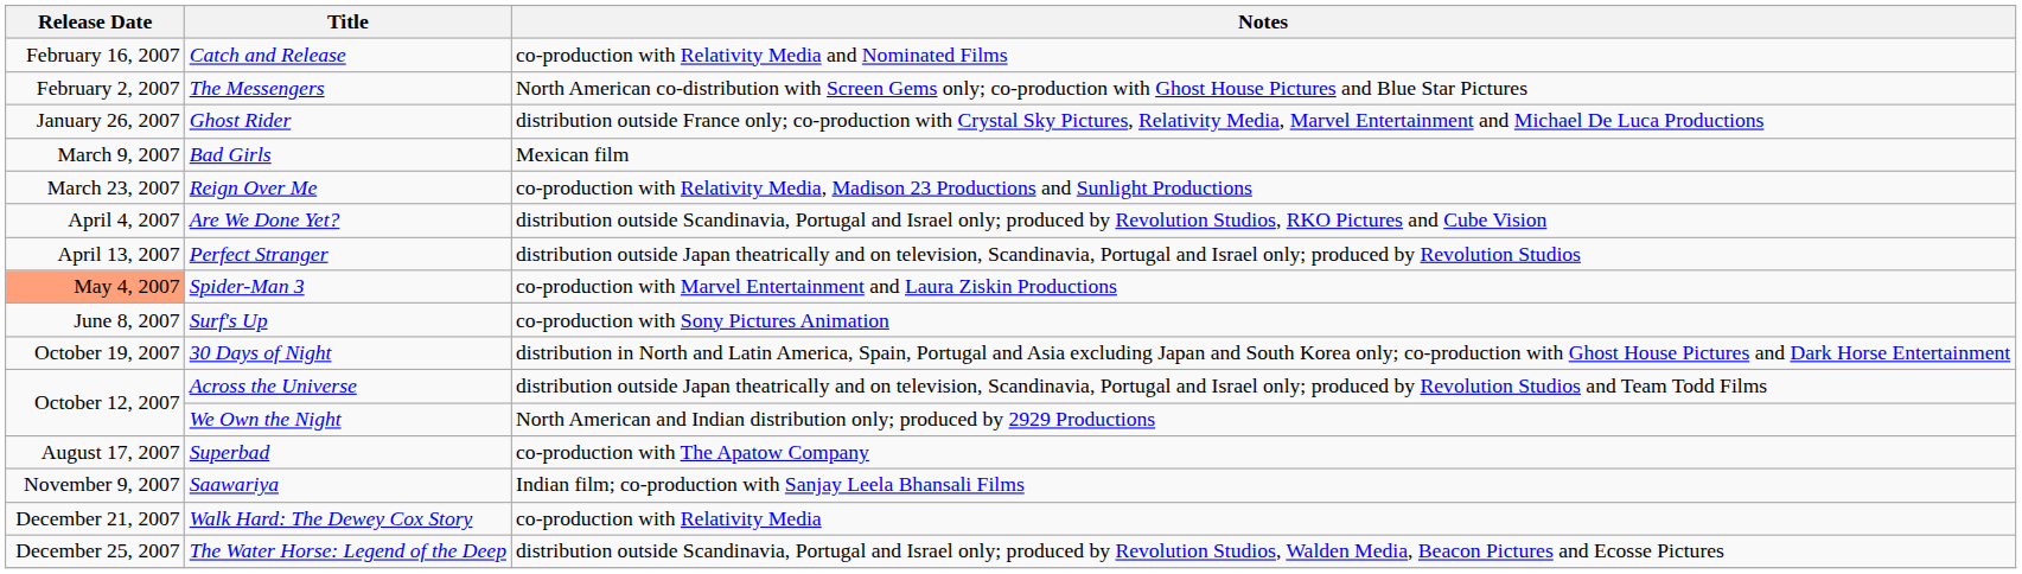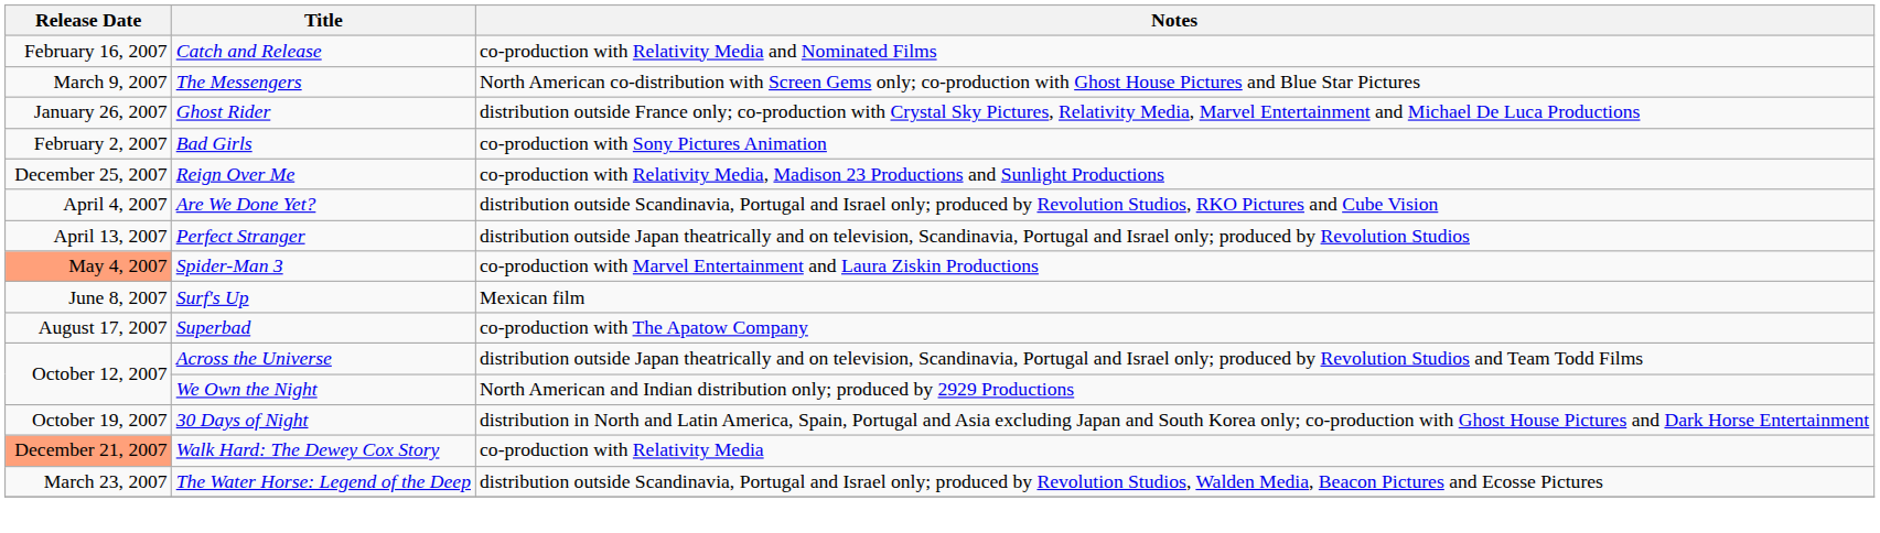The Messengers | Release Date: February 2, 2007 -> March 9, 2007
Bad Girls | Release Date: March 9, 2007 -> February 2, 2007
Bad Girls | Notes: Mexican film -> co-production with Sony Pictures Animation
Reign Over Me | Release Date: March 23, 2007 -> December 25, 2007
Surf's Up | Notes: co-production with Sony Pictures Animation -> Mexican film
rows swapped: Superbad <-> 30 Days of Night
- row: November 9, 2007 | Saawariya | Indian film; co-production with Sanjay Leela Bhansali Films
Walk Hard: The Dewey Cox Story | Release Date: no background -> lightsalmon background
The Water Horse: Legend of the Deep | Release Date: December 25, 2007 -> March 23, 2007
